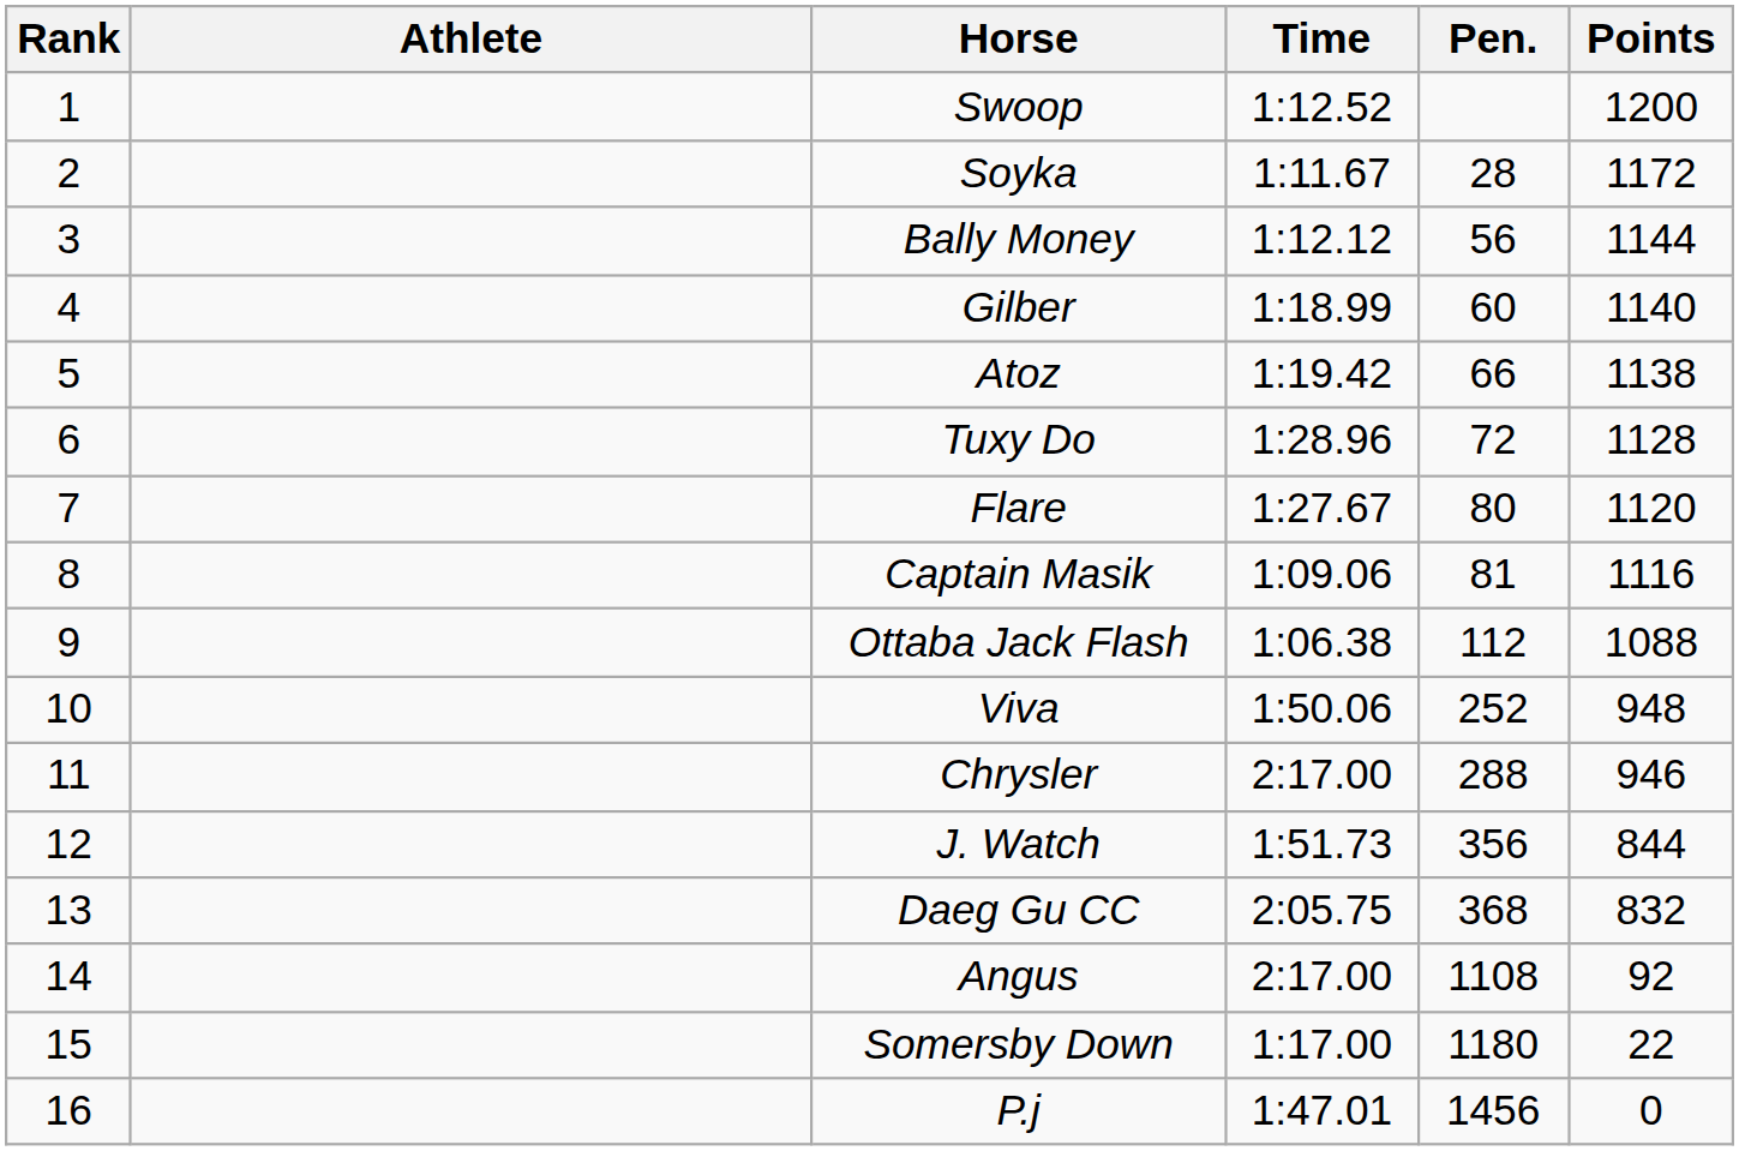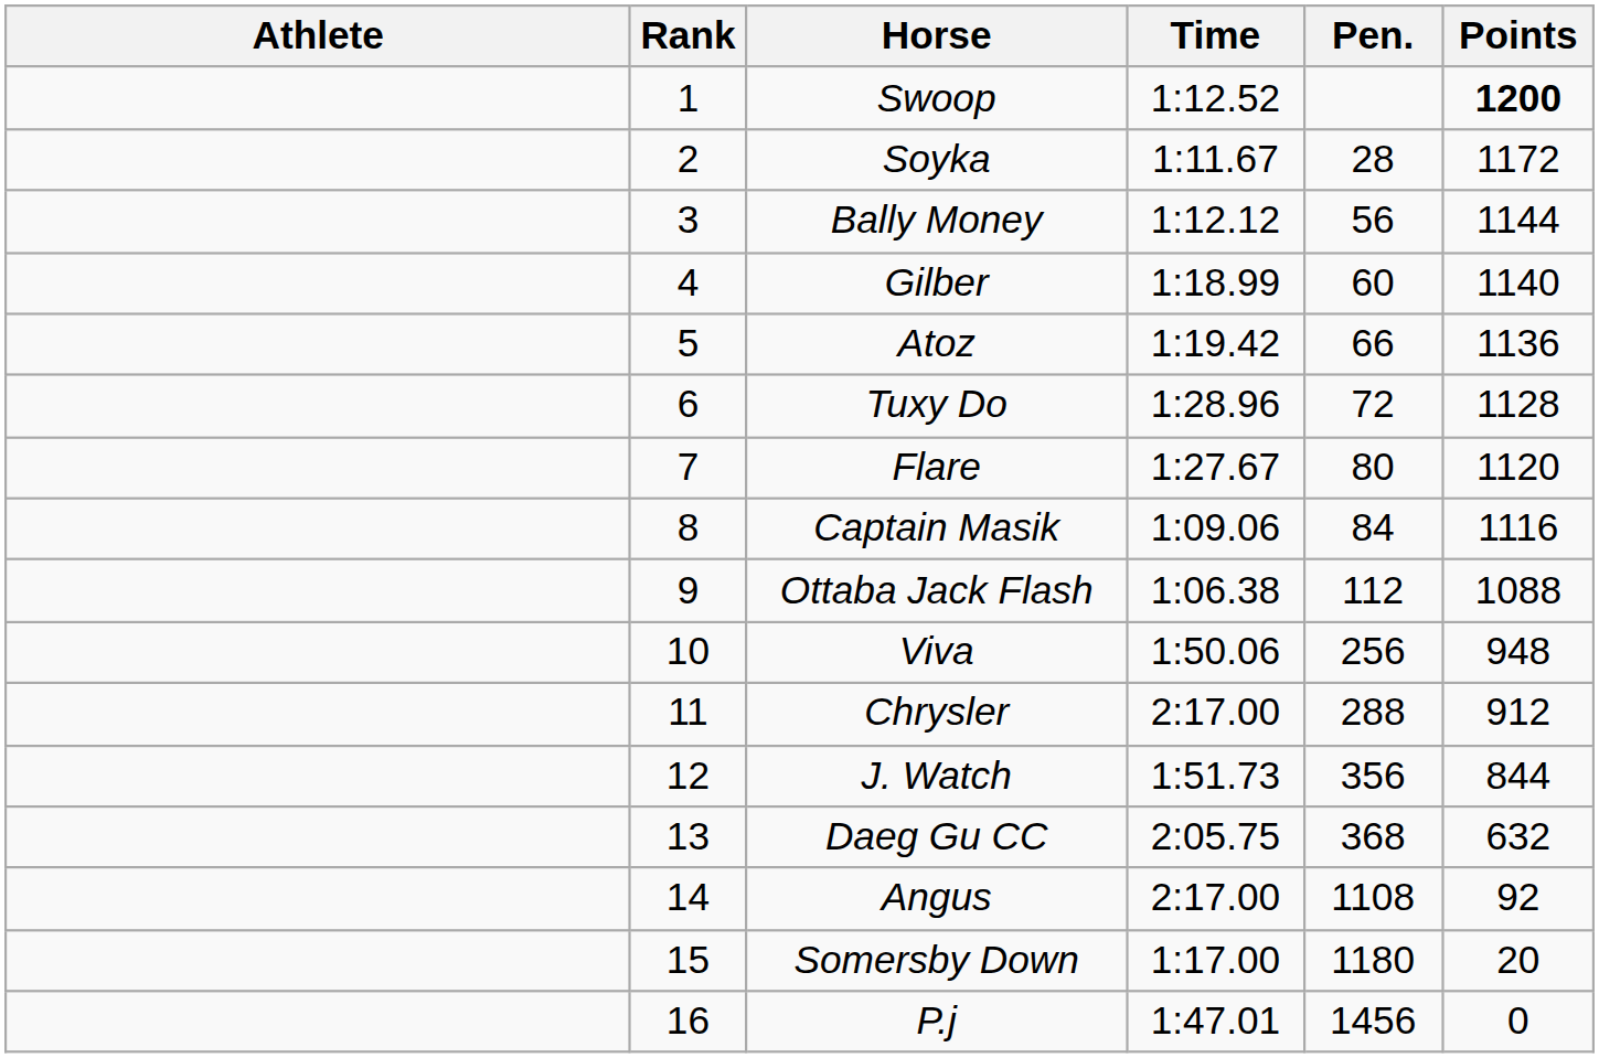columns swapped: Rank <-> Athlete
Swoop | Points: normal -> bold
Atoz | Points: 1138 -> 1136
Captain Masik | Pen.: 81 -> 84
Viva | Pen.: 252 -> 256
Chrysler | Points: 946 -> 912
Daeg Gu CC | Points: 832 -> 632
Somersby Down | Points: 22 -> 20
